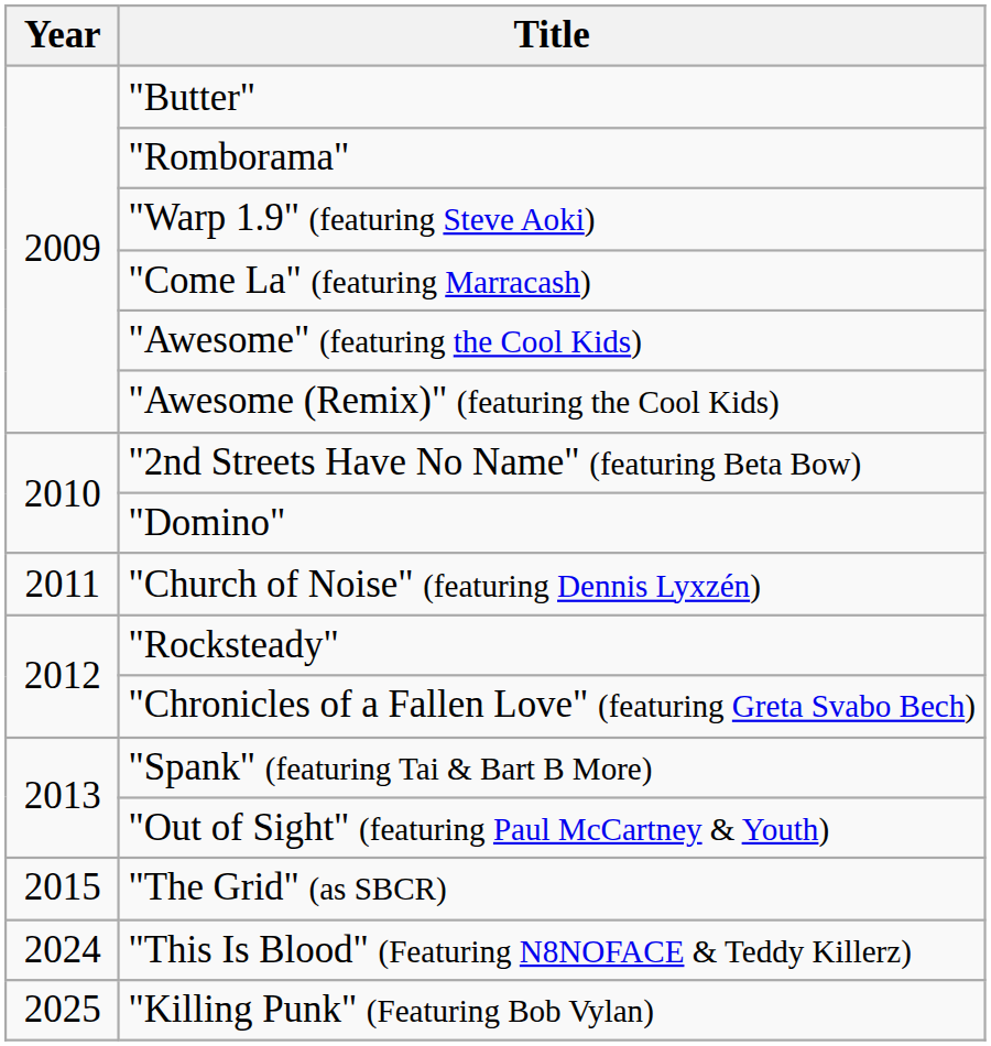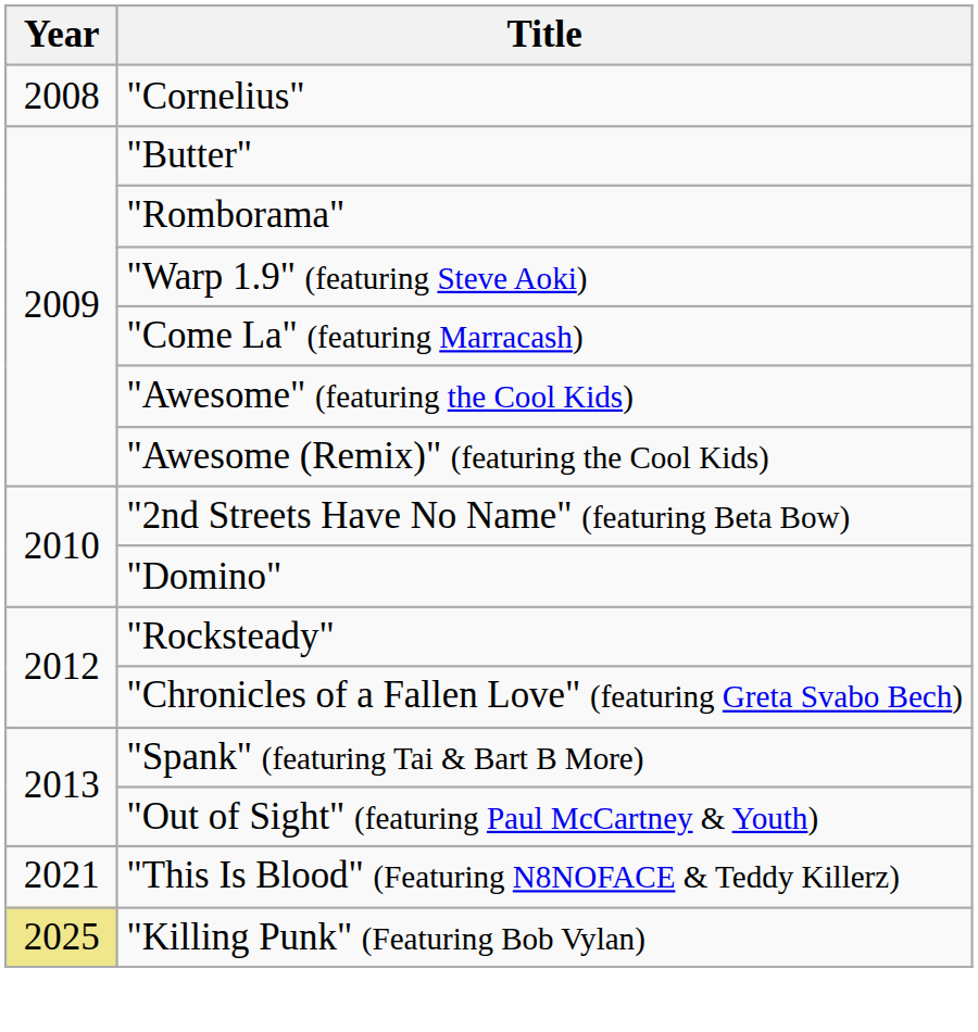+ row: 2008 | "Cornelius"
- row: 2011 | "Church of Noise" (featuring Dennis Lyxzén)
- row: 2015 | "The Grid" (as SBCR)
"This Is Blood" (Featuring N8NOFACE & Teddy Killerz) | Year: 2024 -> 2021
"Killing Punk" (Featuring Bob Vylan) | Year: no background -> khaki background
